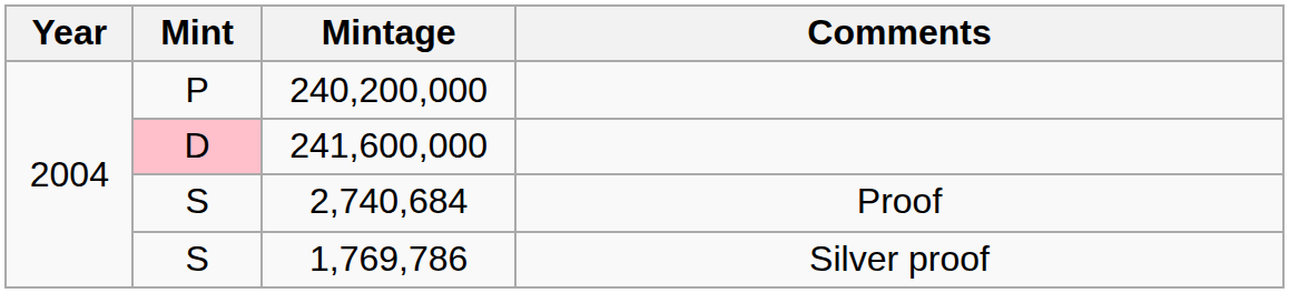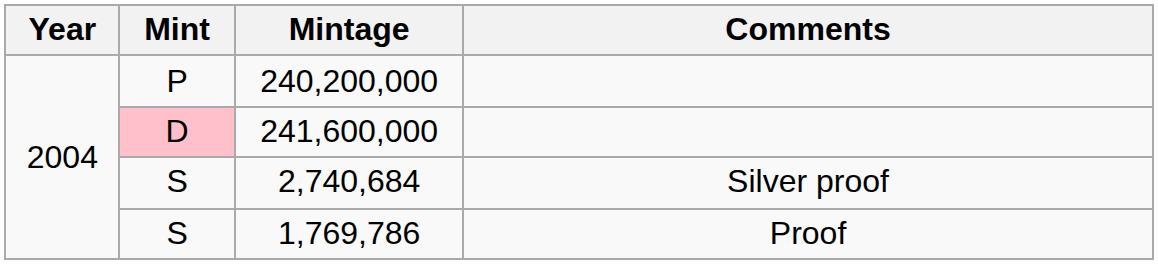2,740,684 | Comments: Proof -> Silver proof
1,769,786 | Comments: Silver proof -> Proof
